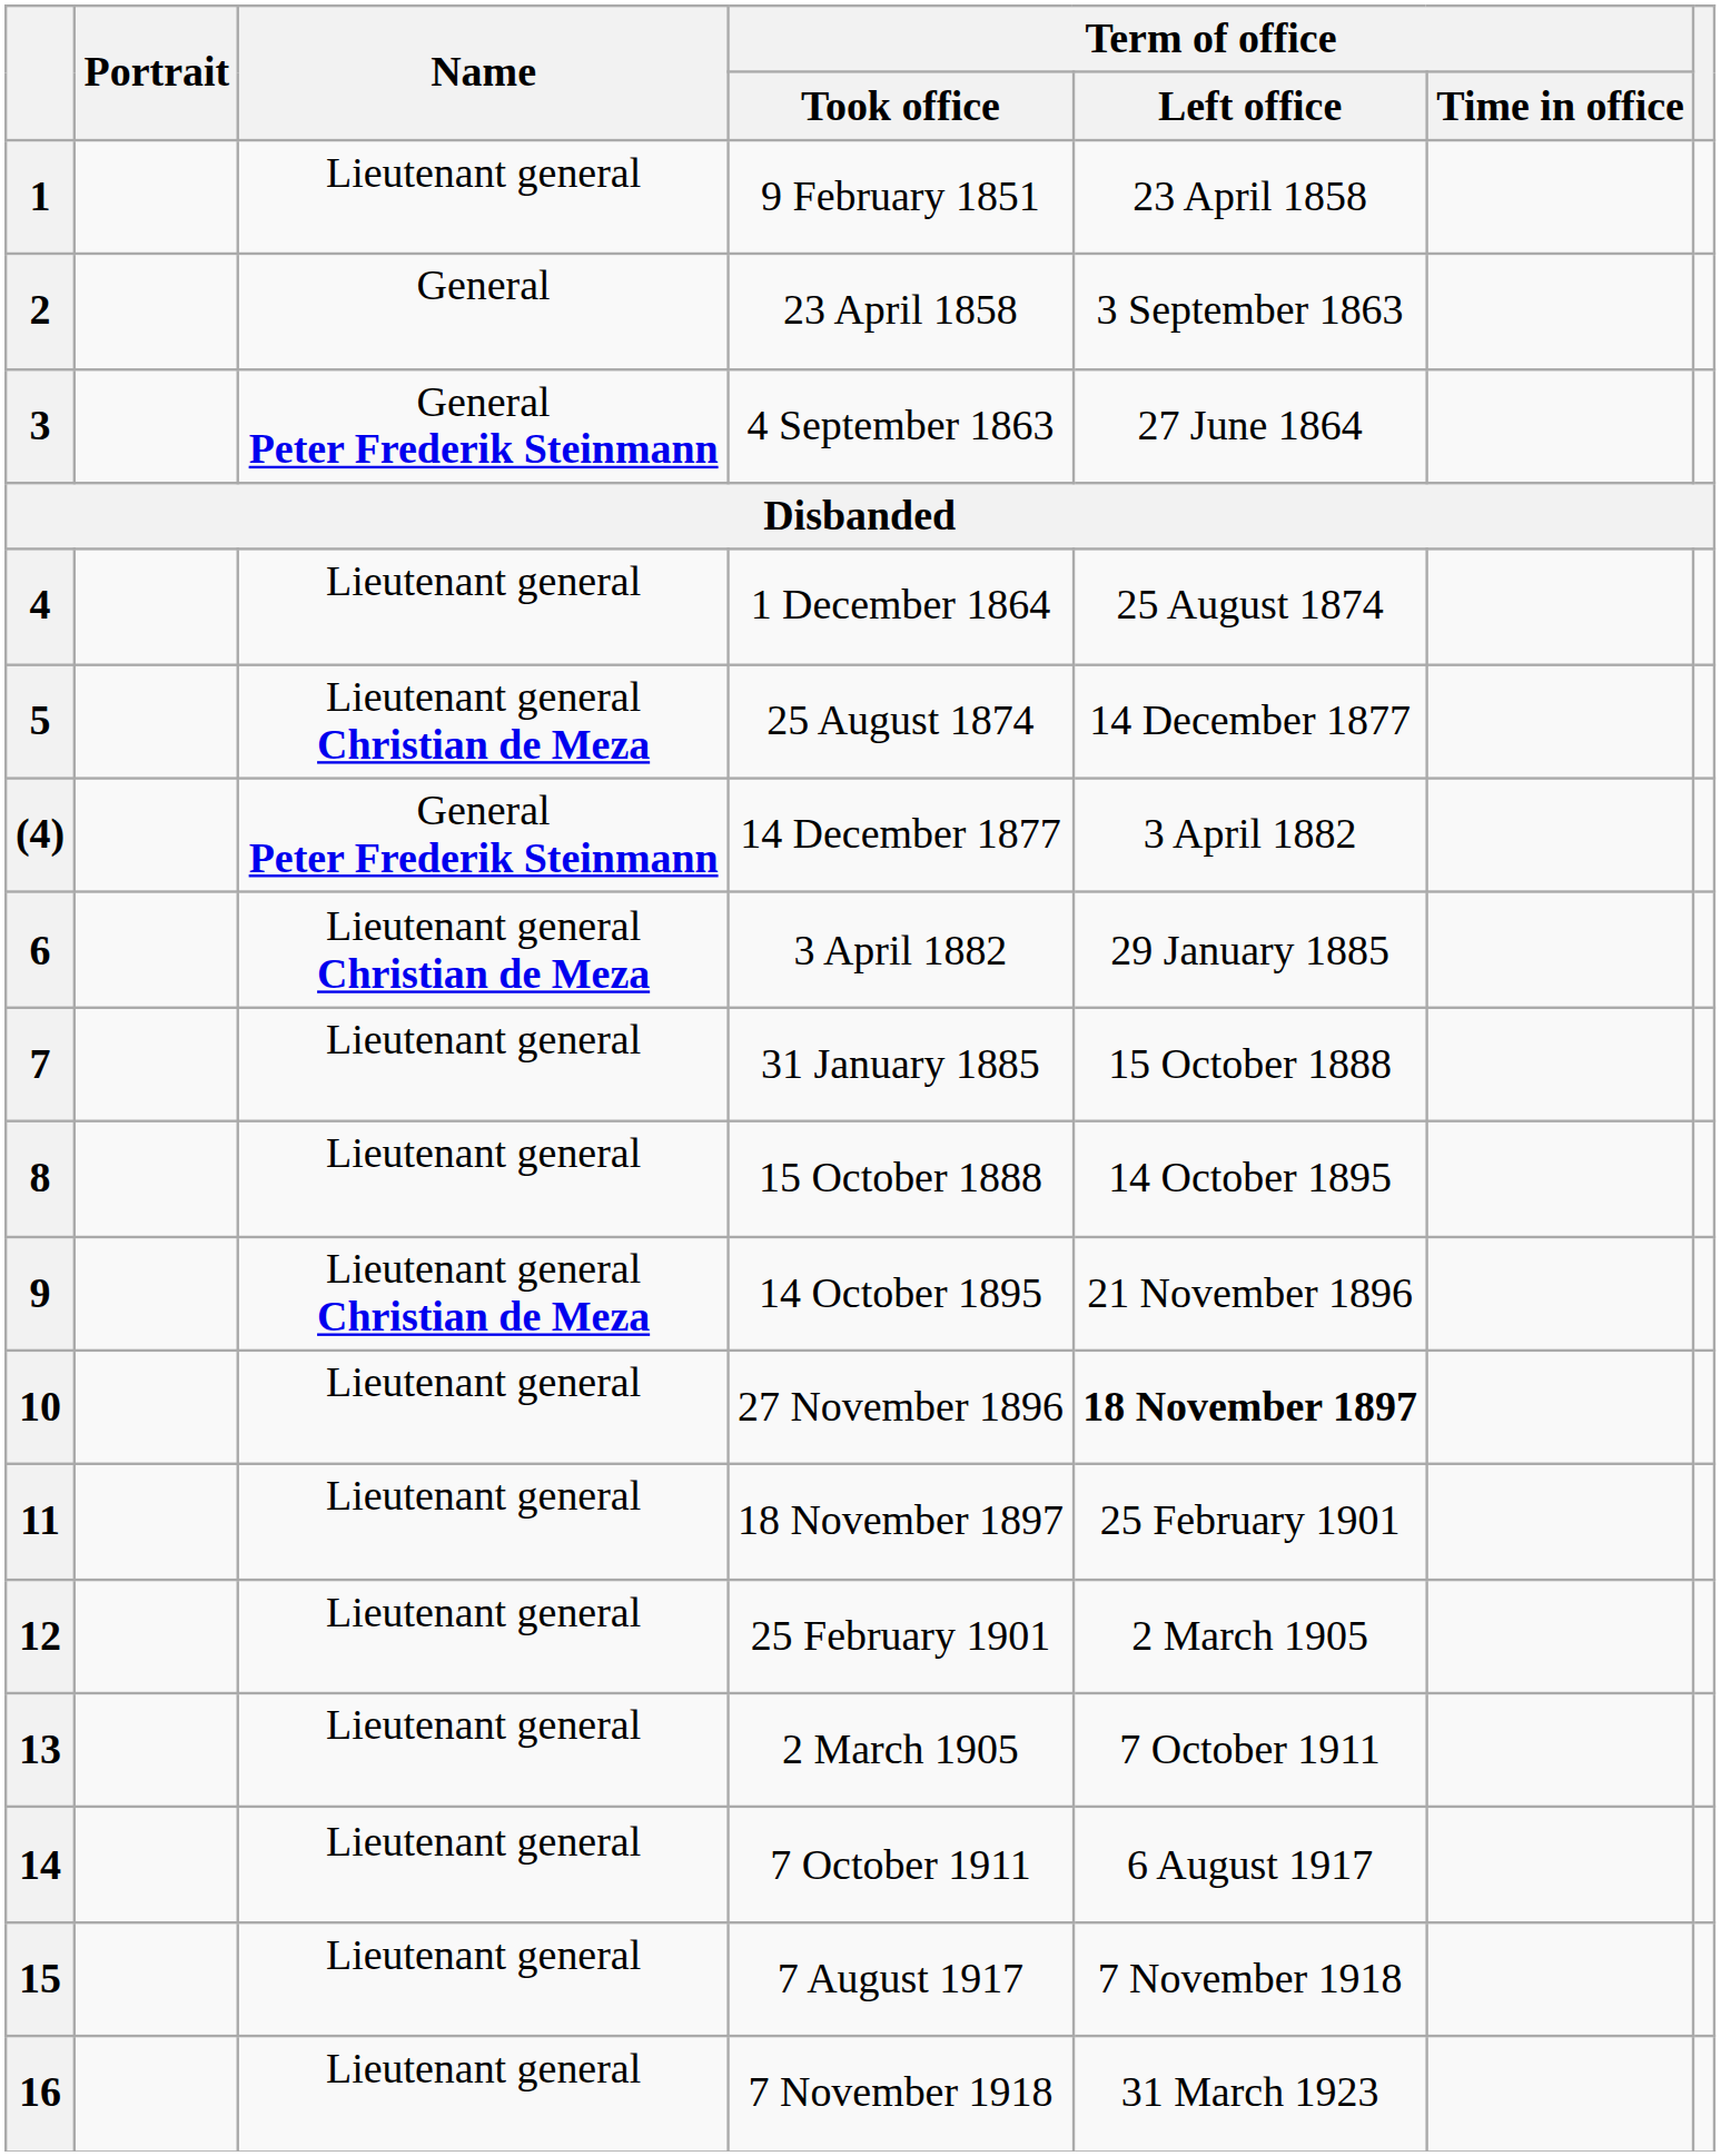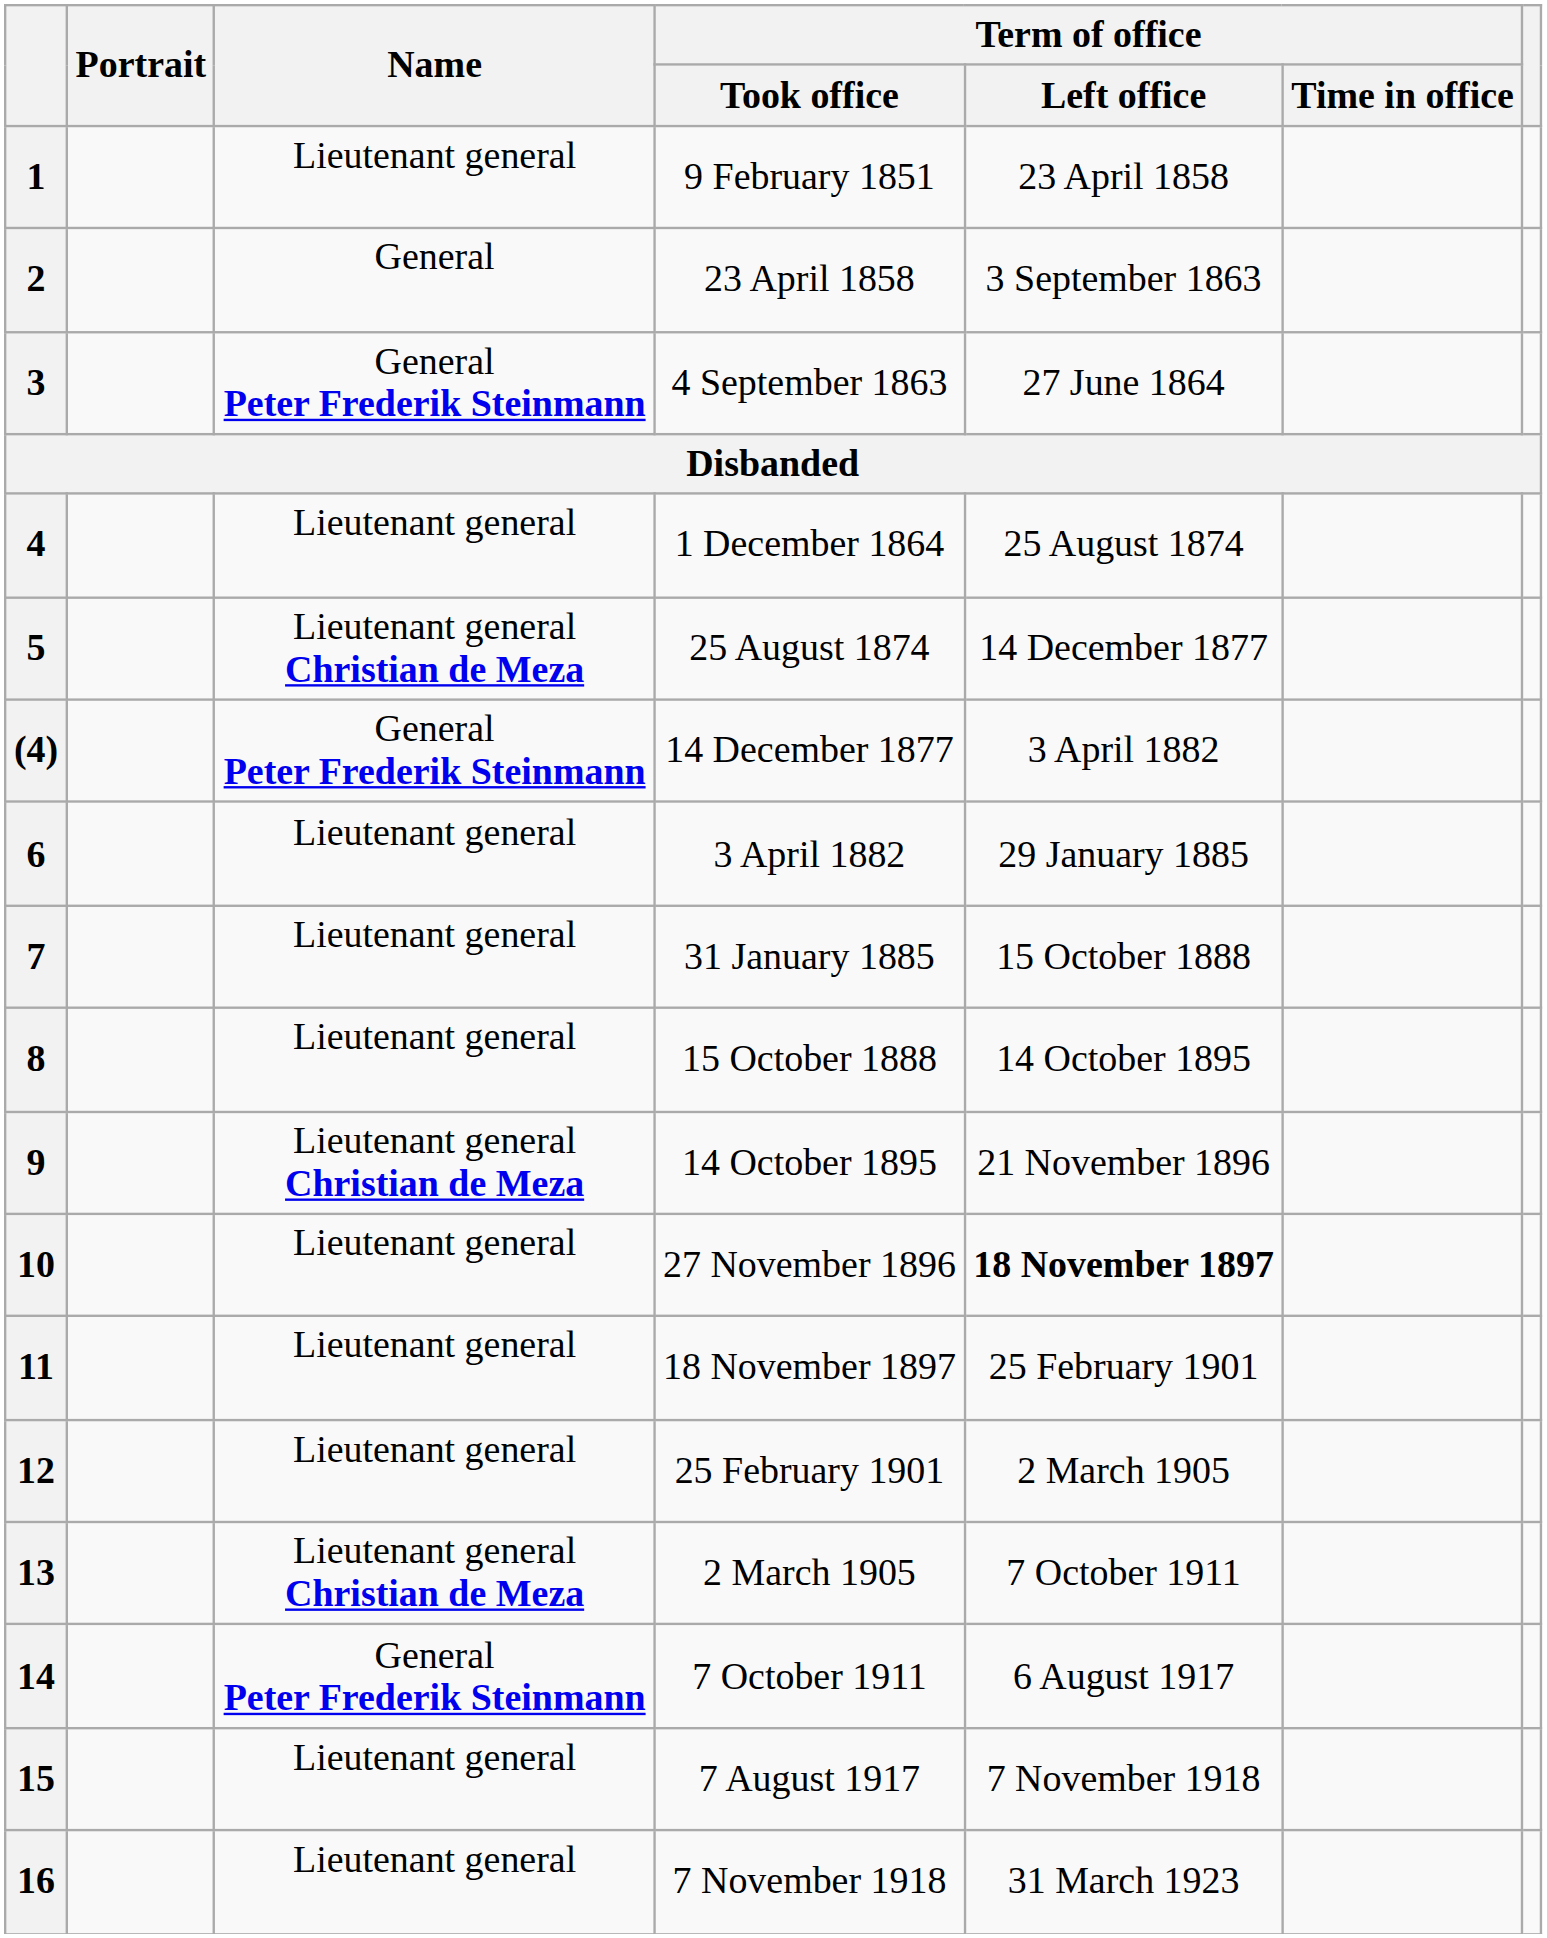6 | Name: Lieutenant general Christian de Meza -> Lieutenant general
13 | Name: Lieutenant general -> Lieutenant general Christian de Meza
14 | Name: Lieutenant general -> General Peter Frederik Steinmann
